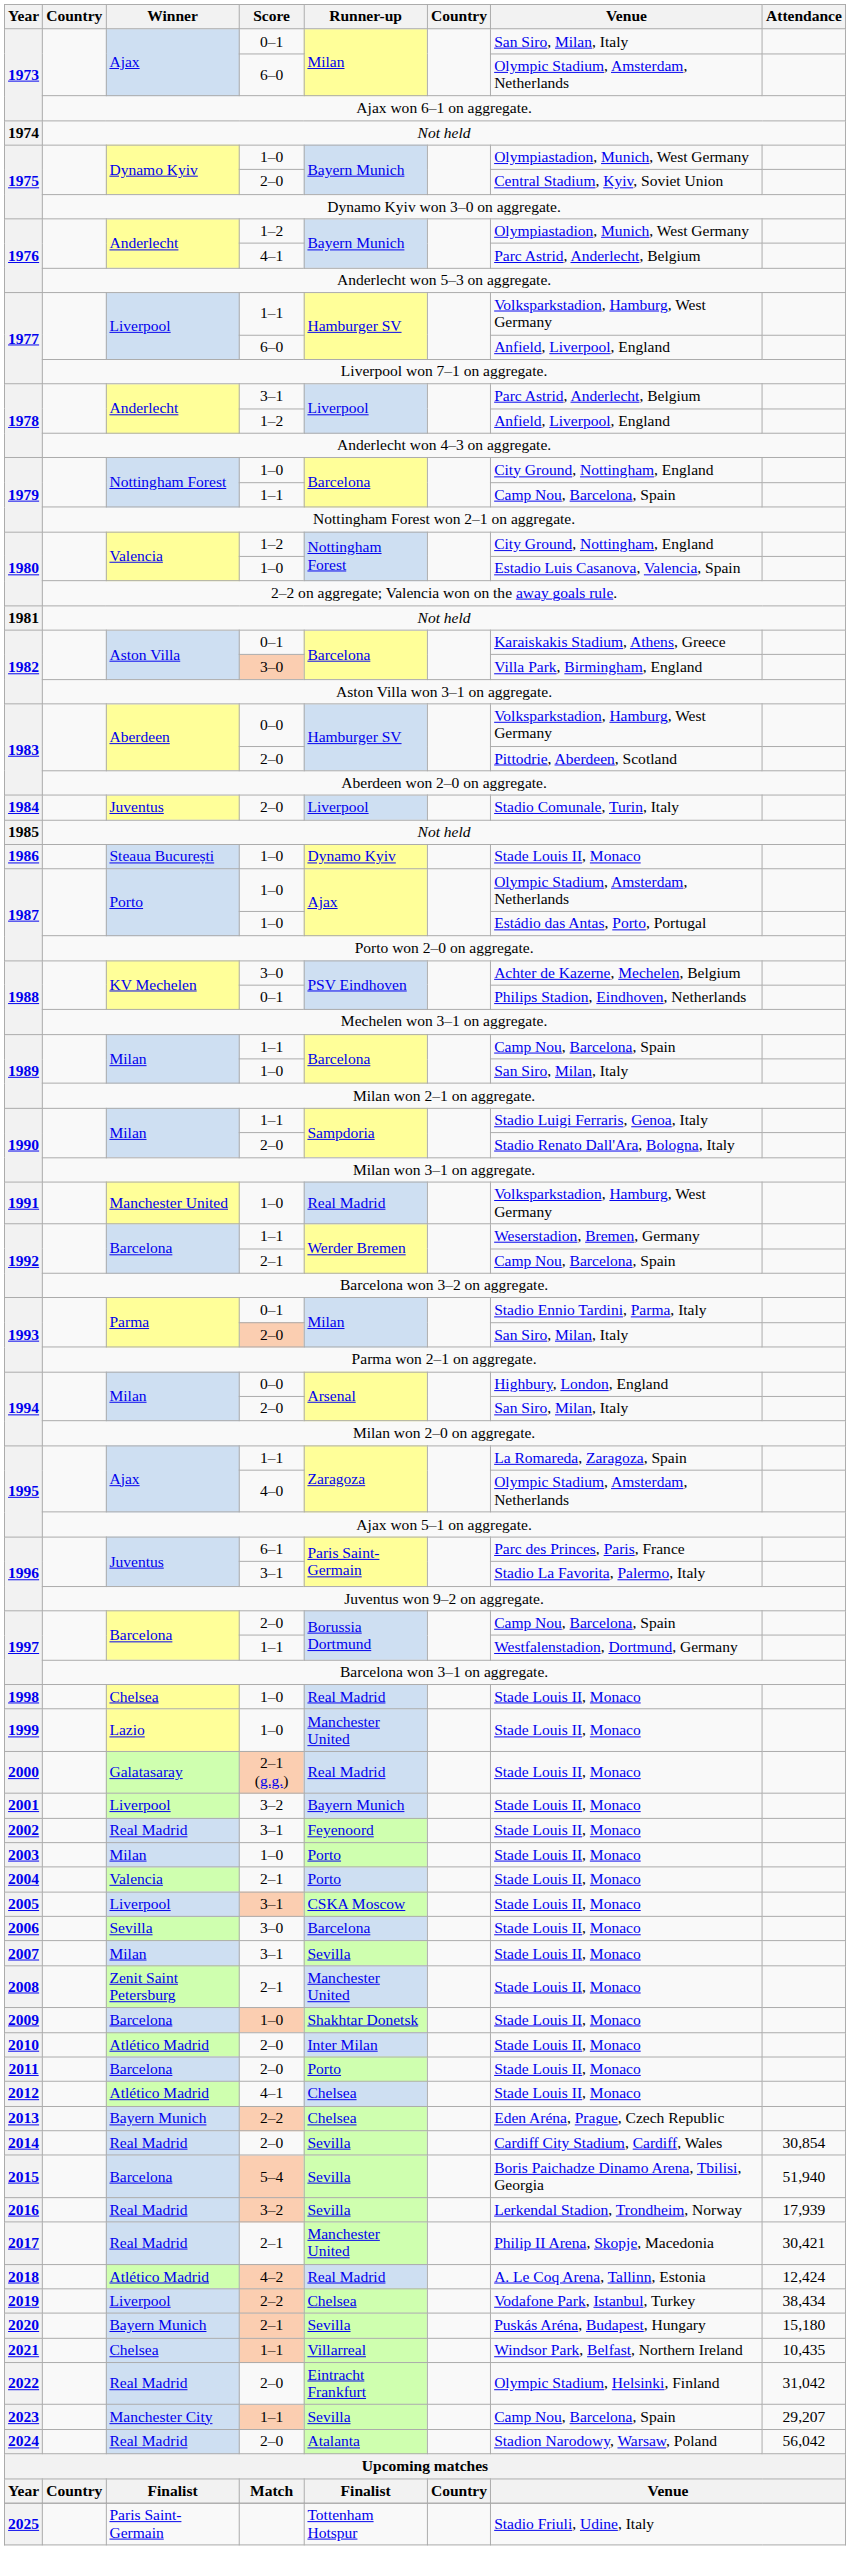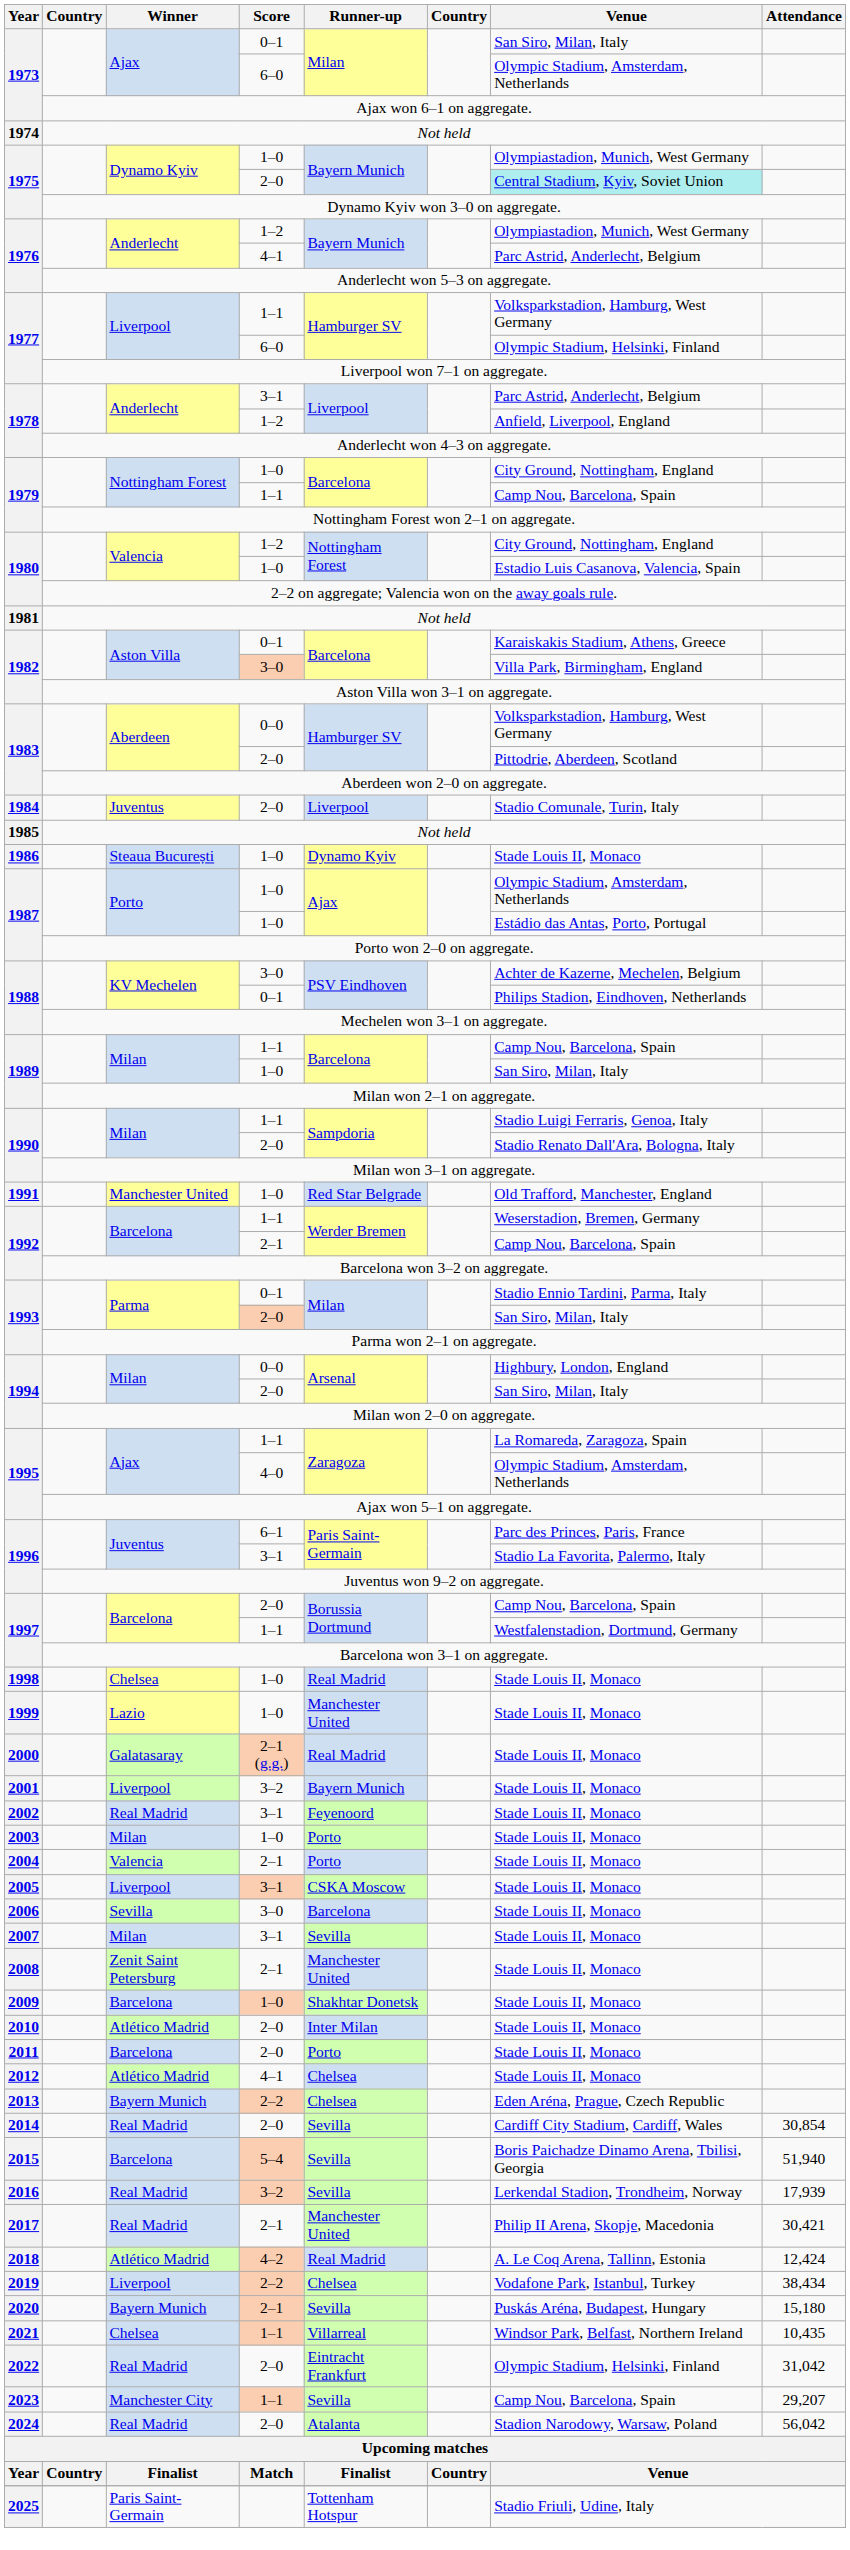1975 / 2–0 | Venue: no background -> paleturquoise background
1977 / 6–0 | Venue: Anfield, Liverpool, England -> Olympic Stadium, Helsinki, Finland
1991 | Runner-up: Real Madrid -> Red Star Belgrade
1991 | Venue: Volksparkstadion, Hamburg, West Germany -> Old Trafford, Manchester, England
